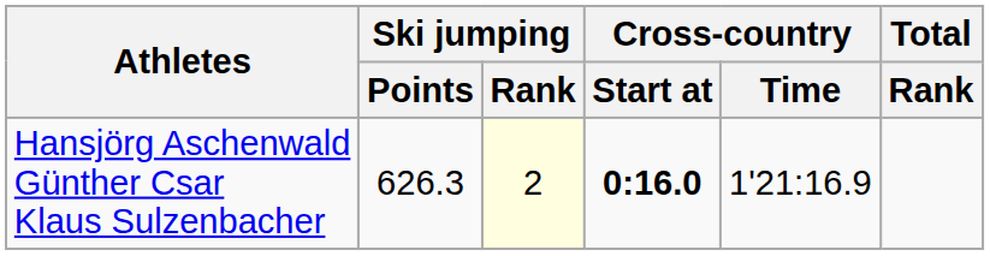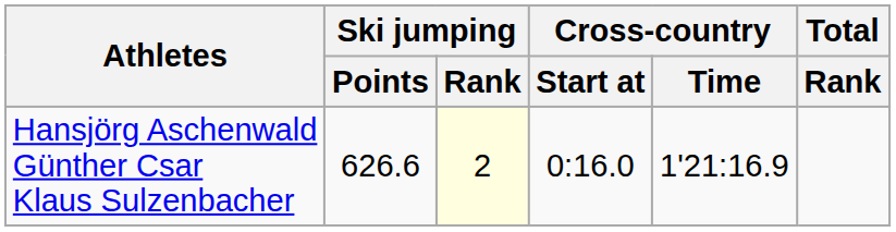Hansjörg Aschenwald Günther Csar Klaus Sulzenbacher | Ski jumping / Points: 626.3 -> 626.6
Hansjörg Aschenwald Günther Csar Klaus Sulzenbacher | Cross-country / Start at: bold -> normal
